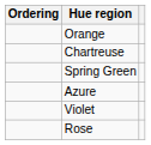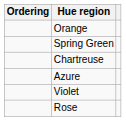rows swapped: Chartreuse <-> Spring Green
